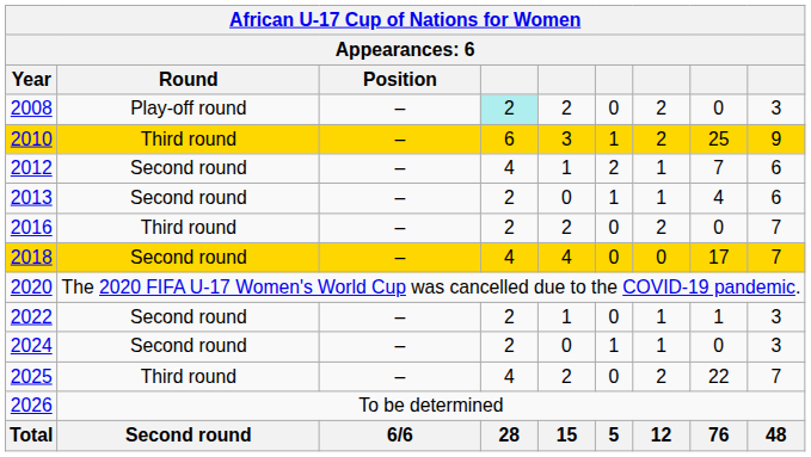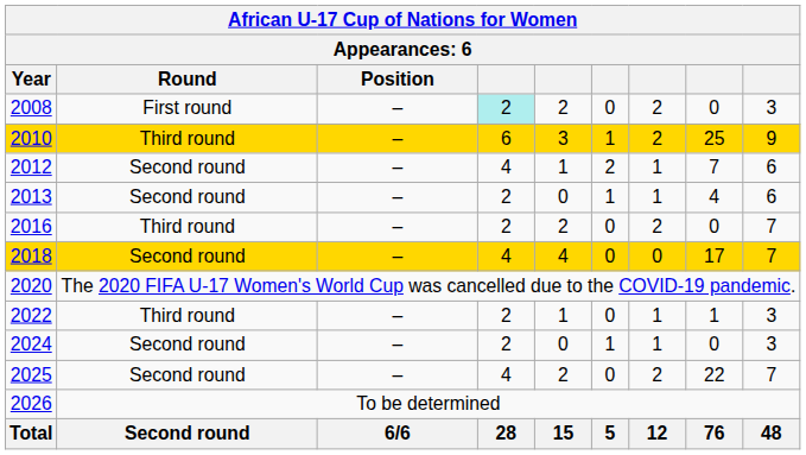2008 | Round: Play-off round -> First round
2022 | Round: Second round -> Third round
2025 | Round: Third round -> Second round
